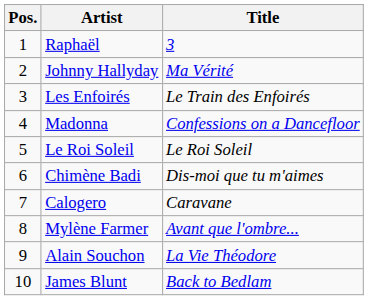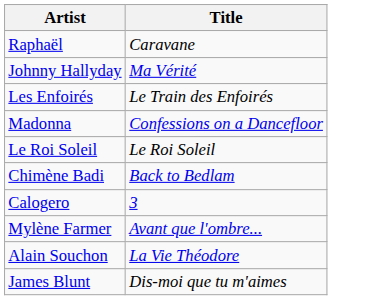- column: Pos. | 1 | 2 | 3 | 4 | 5 | 6 | 7 | 8 | 9 | 10
Raphaël | Title: 3 -> Caravane
Chimène Badi | Title: Dis-moi que tu m'aimes -> Back to Bedlam
Calogero | Title: Caravane -> 3
James Blunt | Title: Back to Bedlam -> Dis-moi que tu m'aimes
